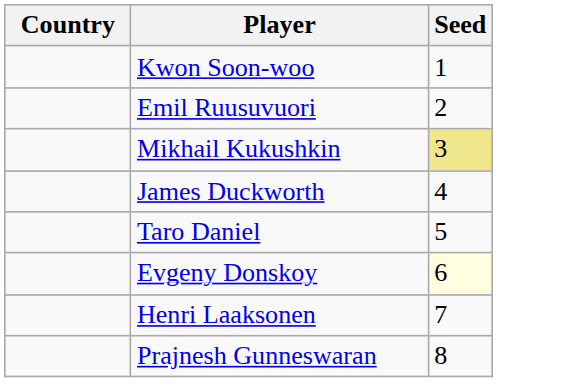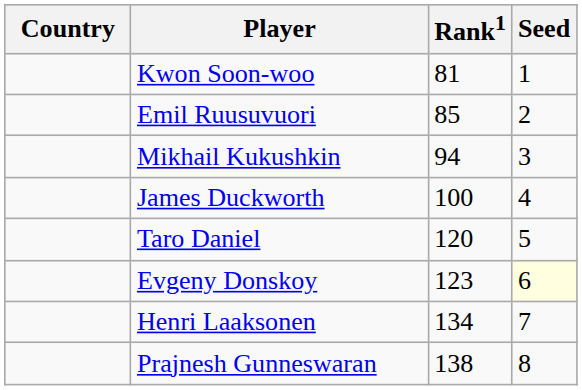+ column: Rank1 | 81 | 85 | 94 | 100 | 120 | 123 | 134 | 138
Mikhail Kukushkin | Seed: khaki background -> no background
